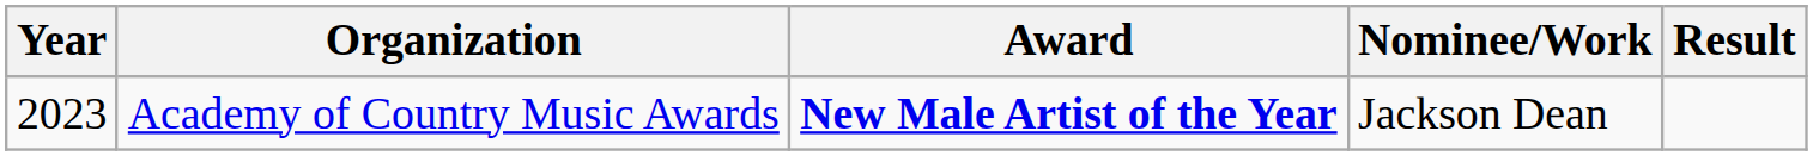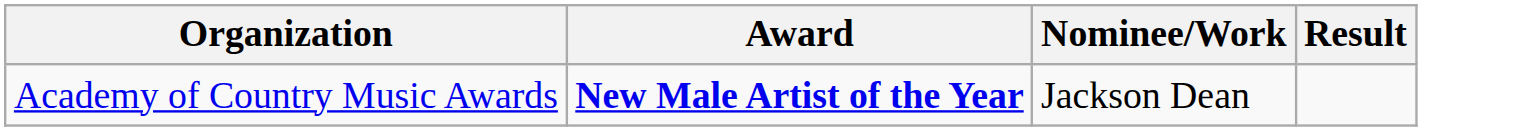- column: Year | 2023
